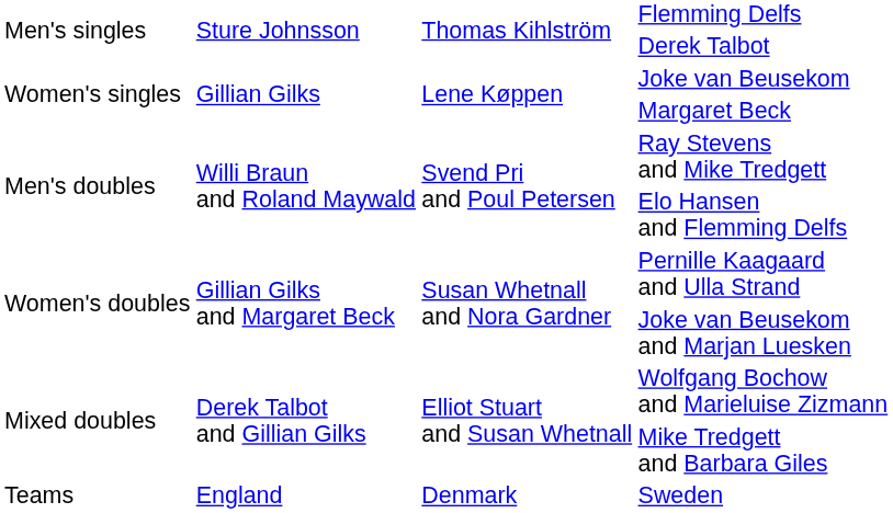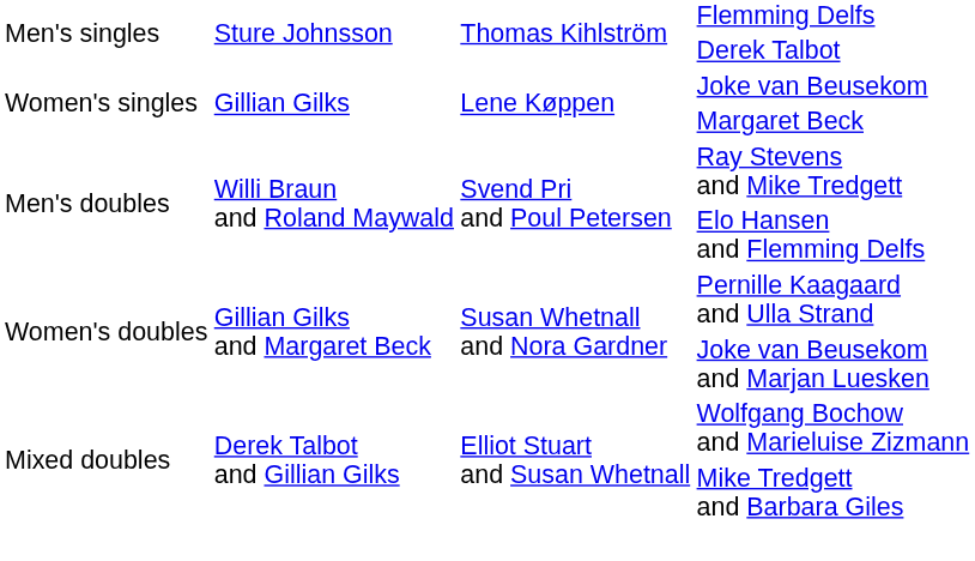- row: Teams | England | Denmark | Sweden
